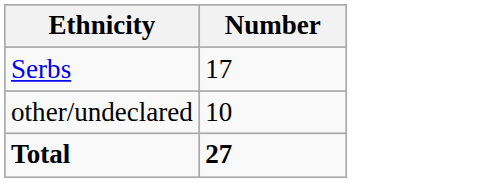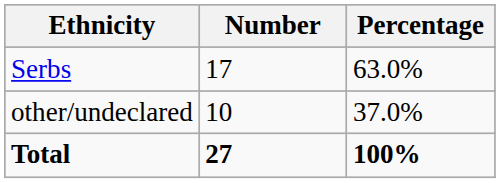+ column: Percentage | 63.0% | 37.0% | 100%
